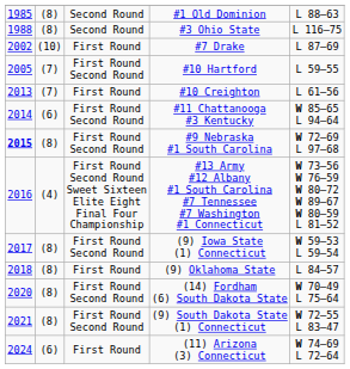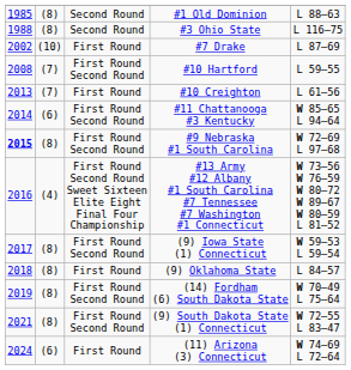#10 Hartford | column 1: 2005 -> 2008
(14) Fordham (6) South Dakota State | column 1: 2020 -> 2019
